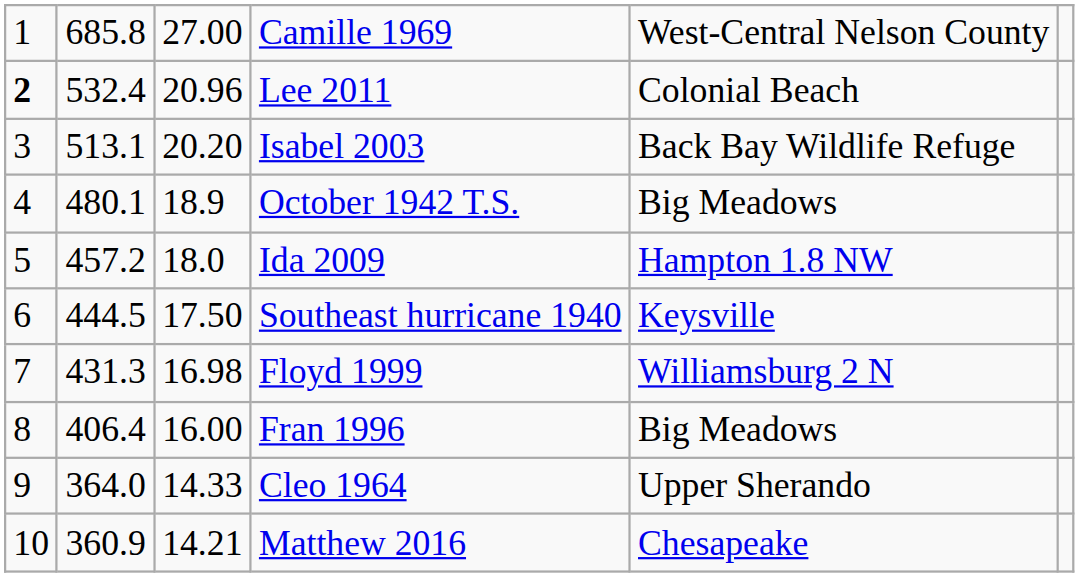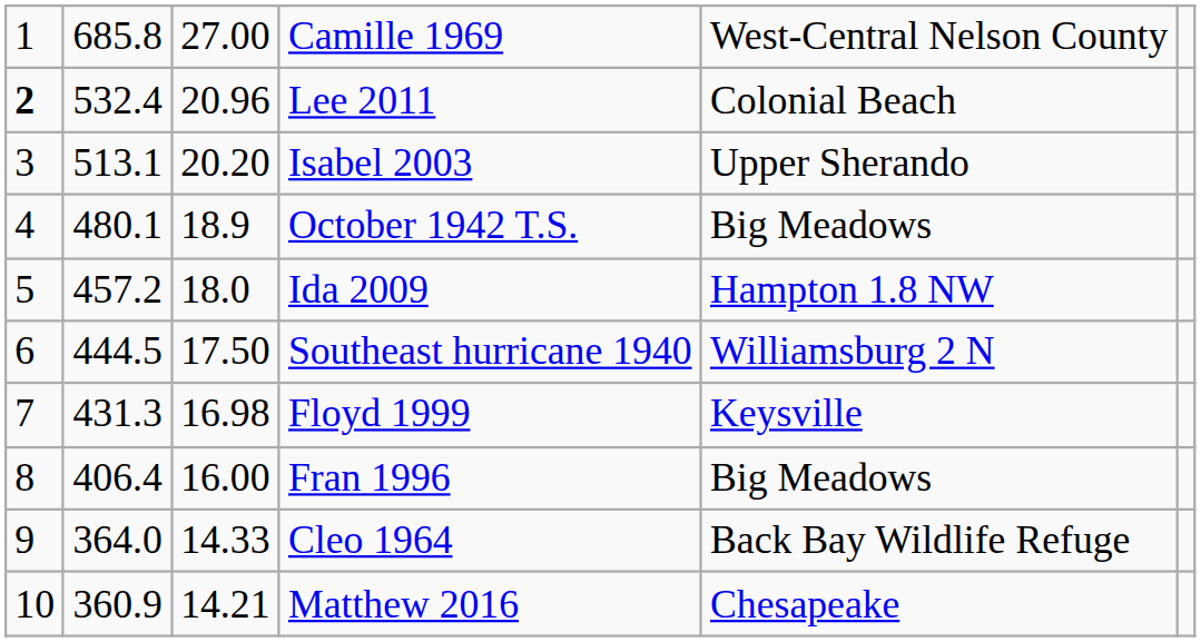Isabel 2003 | column 5: Back Bay Wildlife Refuge -> Upper Sherando
Southeast hurricane 1940 | column 5: Keysville -> Williamsburg 2 N
Floyd 1999 | column 5: Williamsburg 2 N -> Keysville
Cleo 1964 | column 5: Upper Sherando -> Back Bay Wildlife Refuge
